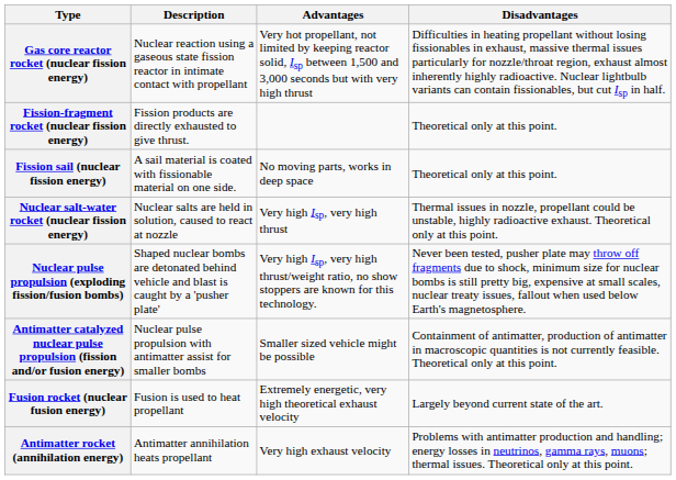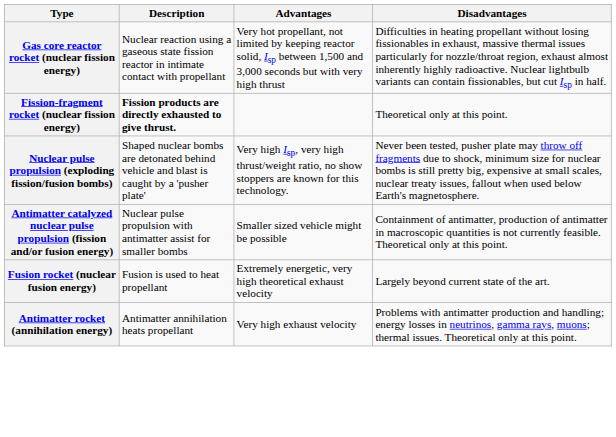Fission-fragment rocket (nuclear fission energy) | Description: normal -> bold
- row: Fission sail (nuclear fission energy) | A sail material is coated with fissionable material on one side. | No moving parts, works in deep space | Theoretical only at this point.
- row: Nuclear salt-water rocket (nuclear fission energy) | Nuclear salts are held in solution, caused to react at nozzle | Very high Isp, very high thrust | Thermal issues in nozzle, propellant could be unstable, highly radioactive exhaust. Theoretical only at this point.
